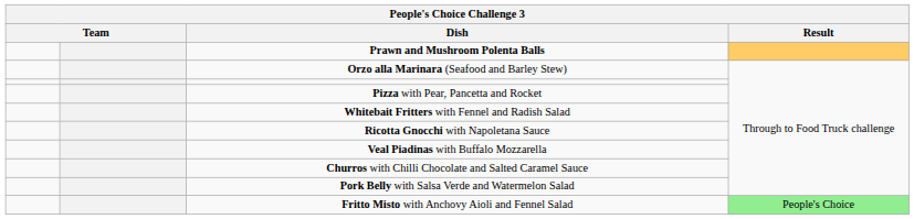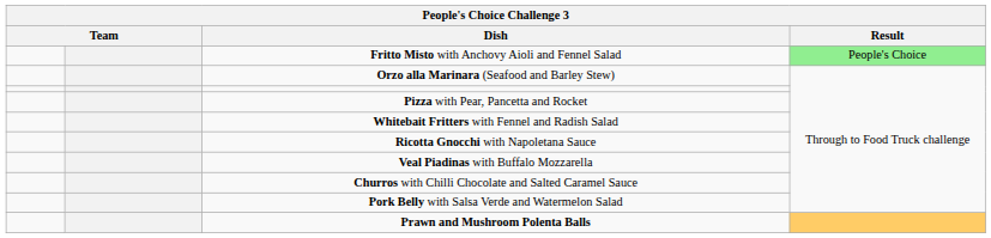rows swapped: Fritto Misto with Anchovy Aioli and Fennel Salad <-> Prawn and Mushroom Polenta Balls
